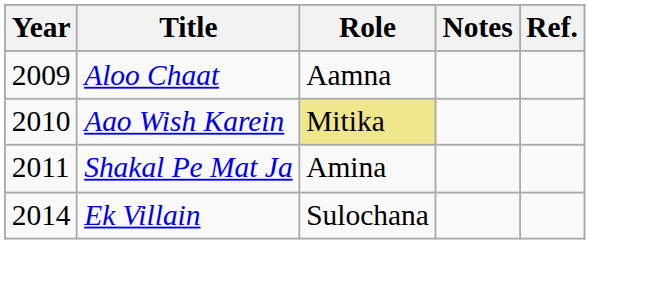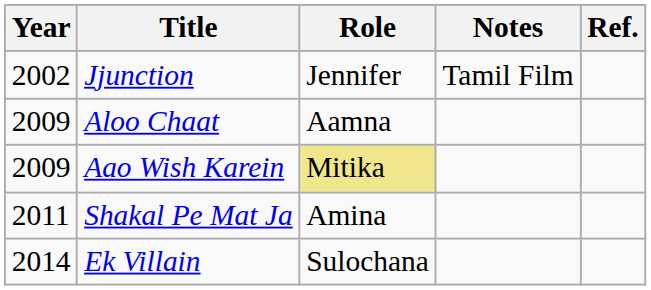+ row: 2002 | Jjunction | Jennifer | Tamil Film
Aao Wish Karein | Year: 2010 -> 2009
